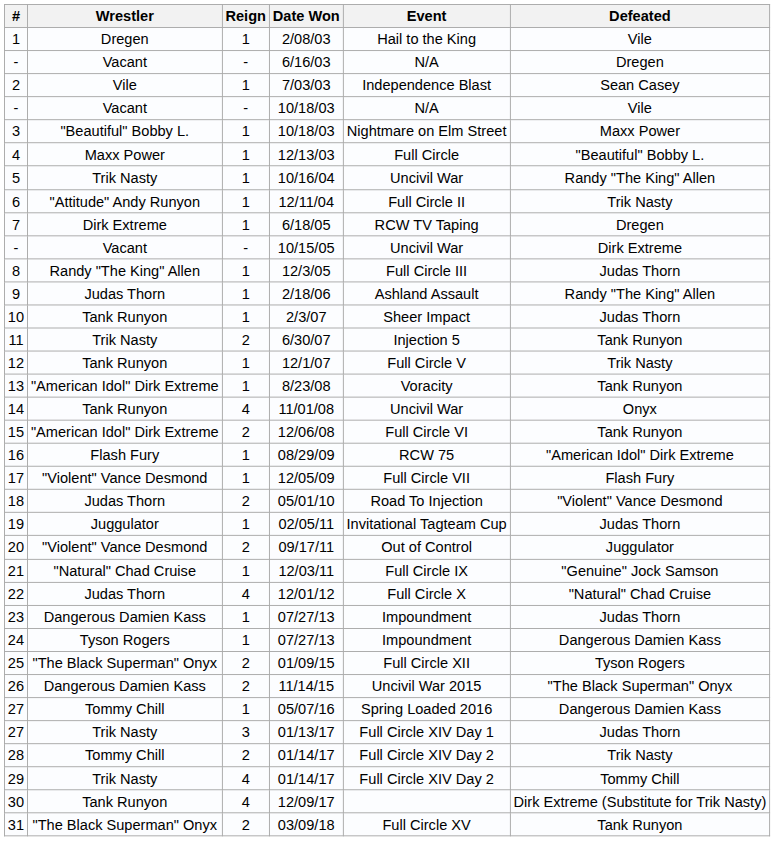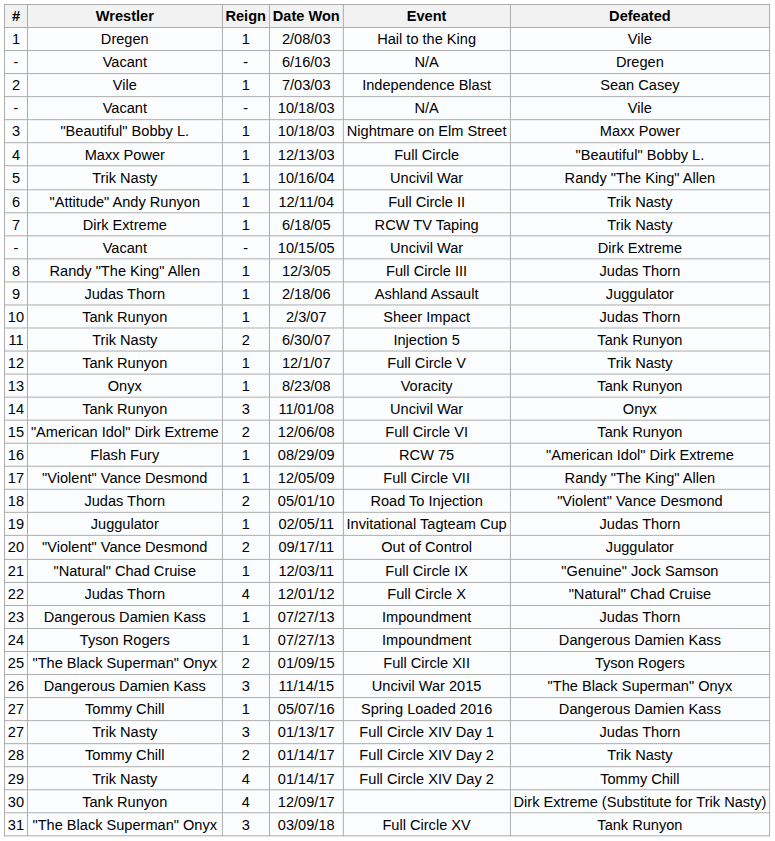7 | Defeated: Dregen -> Trik Nasty
9 | Defeated: Randy "The King" Allen -> Juggulator
13 | Wrestler: "American Idol" Dirk Extreme -> Onyx
14 | Reign: 4 -> 3
17 | Defeated: Flash Fury -> Randy "The King" Allen
26 | Reign: 2 -> 3
31 | Reign: 2 -> 3
